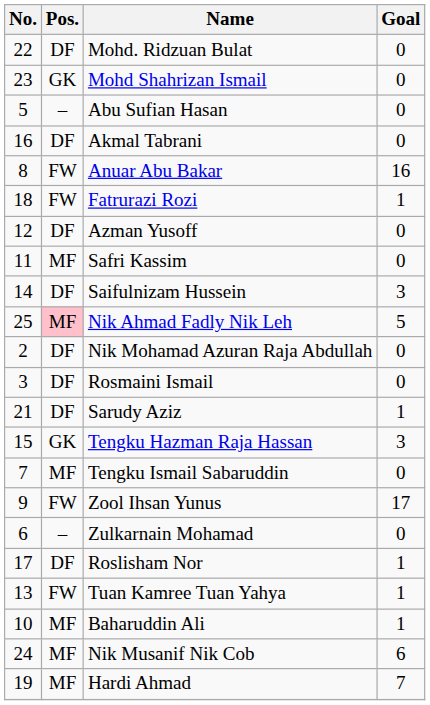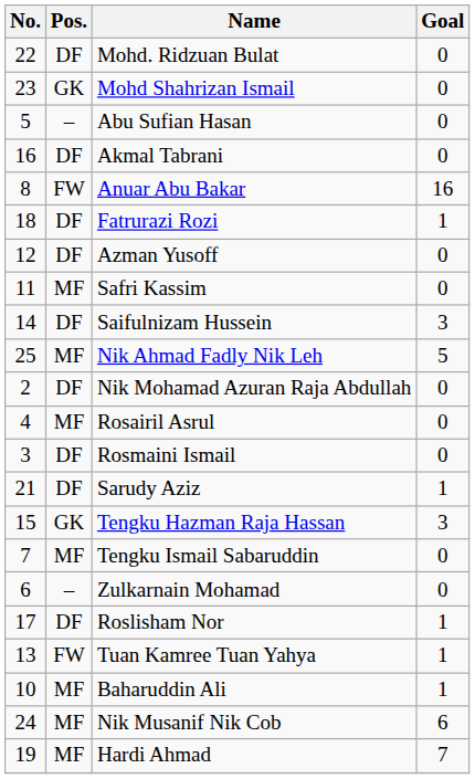Fatrurazi Rozi | Pos.: FW -> DF
Nik Ahmad Fadly Nik Leh | Pos.: pink background -> no background
+ row: 4 | MF | Rosairil Asrul | 0
- row: 9 | FW | Zool Ihsan Yunus | 17
